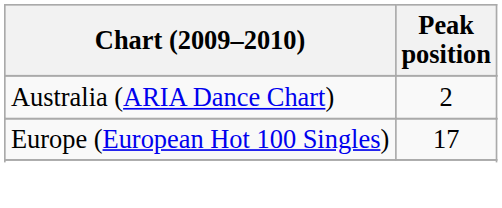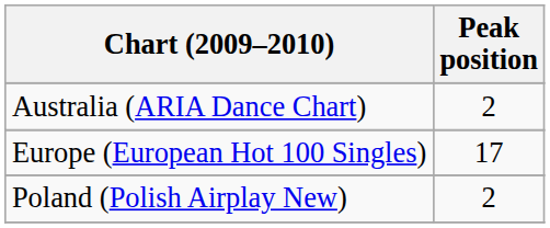+ row: Poland (Polish Airplay New) | 2
